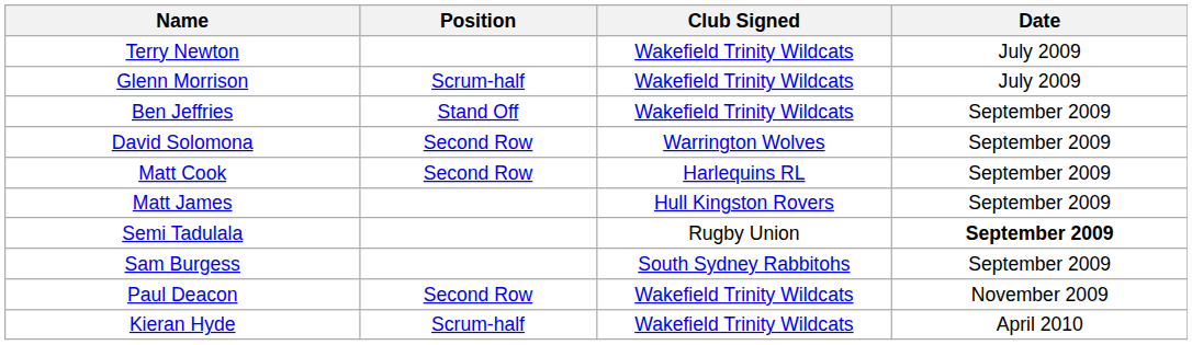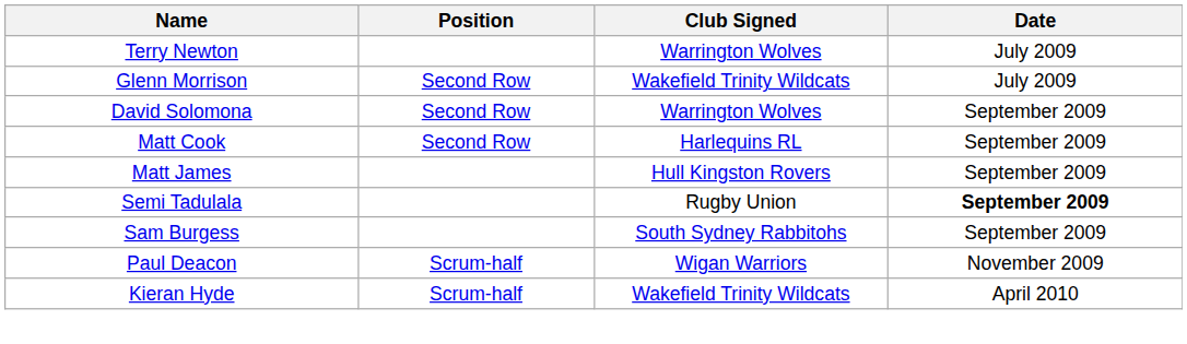Terry Newton | Club Signed: Wakefield Trinity Wildcats -> Warrington Wolves
Glenn Morrison | Position: Scrum-half -> Second Row
- row: Ben Jeffries | Stand Off | Wakefield Trinity Wildcats | September 2009
Paul Deacon | Position: Second Row -> Scrum-half
Paul Deacon | Club Signed: Wakefield Trinity Wildcats -> Wigan Warriors
